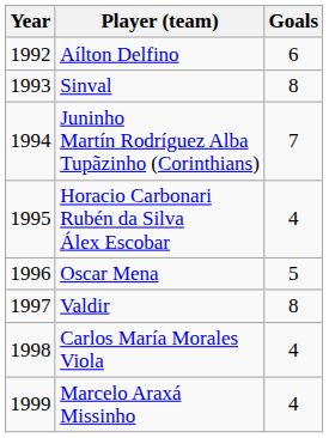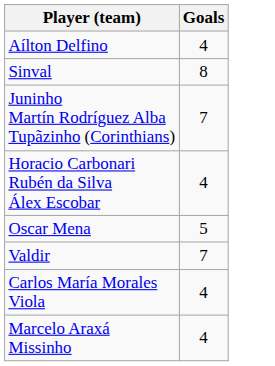- column: Year | 1992 | 1993 | 1994 | 1995 | 1996 | 1997 | 1998 | 1999
Aílton Delfino | Goals: 6 -> 4
Valdir | Goals: 8 -> 7
